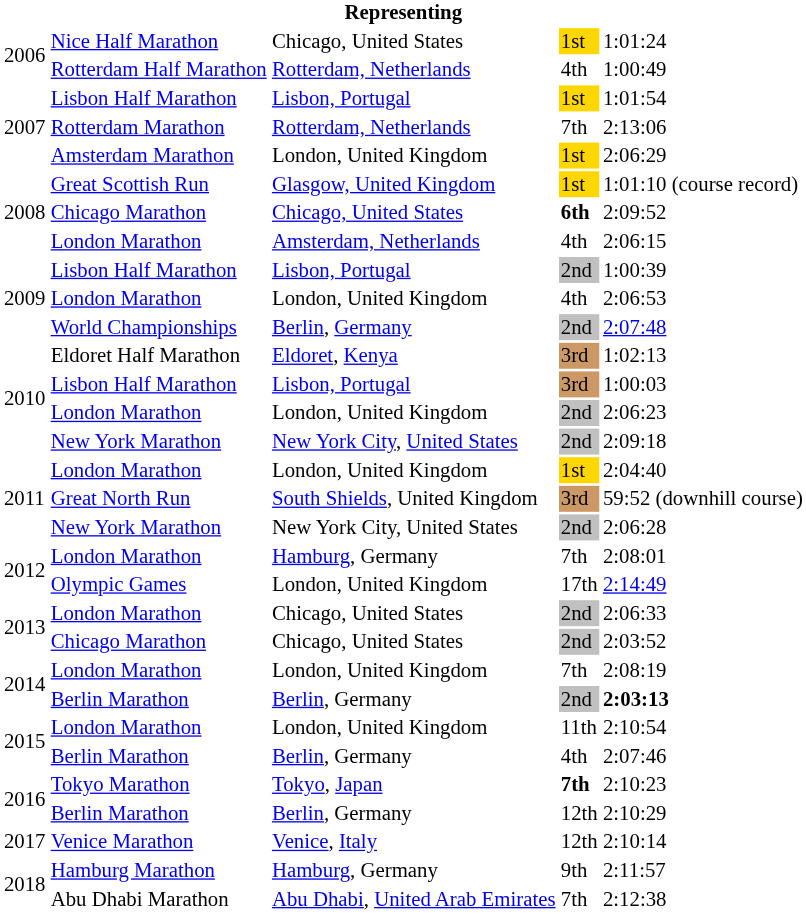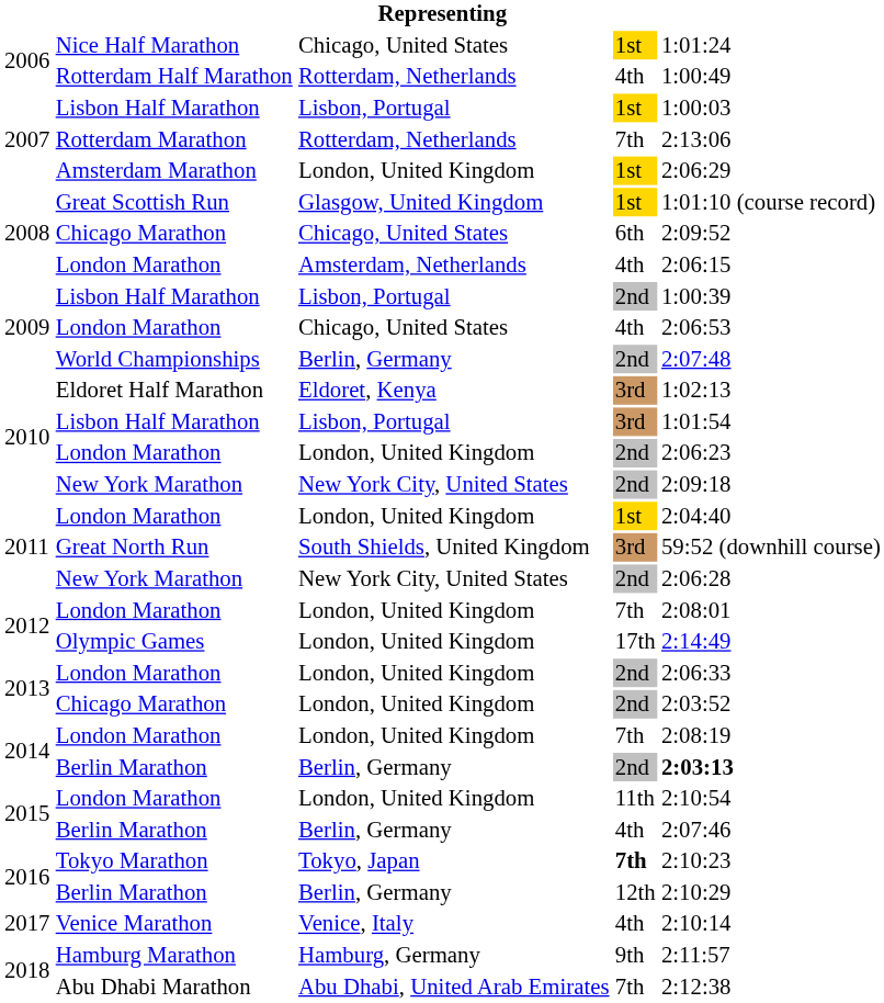2007 / Lisbon Half Marathon | column 5: 1:01:54 -> 1:00:03
2008 / Chicago Marathon | column 4: bold -> normal
2009 / London Marathon | column 3: London, United Kingdom -> Chicago, United States
2010 / Lisbon Half Marathon | column 5: 1:00:03 -> 1:01:54
2012 / London Marathon | column 3: Hamburg, Germany -> London, United Kingdom
2013 / London Marathon | column 3: Chicago, United States -> London, United Kingdom
2013 / Chicago Marathon | column 3: Chicago, United States -> London, United Kingdom
Venice Marathon | column 4: 12th -> 4th
